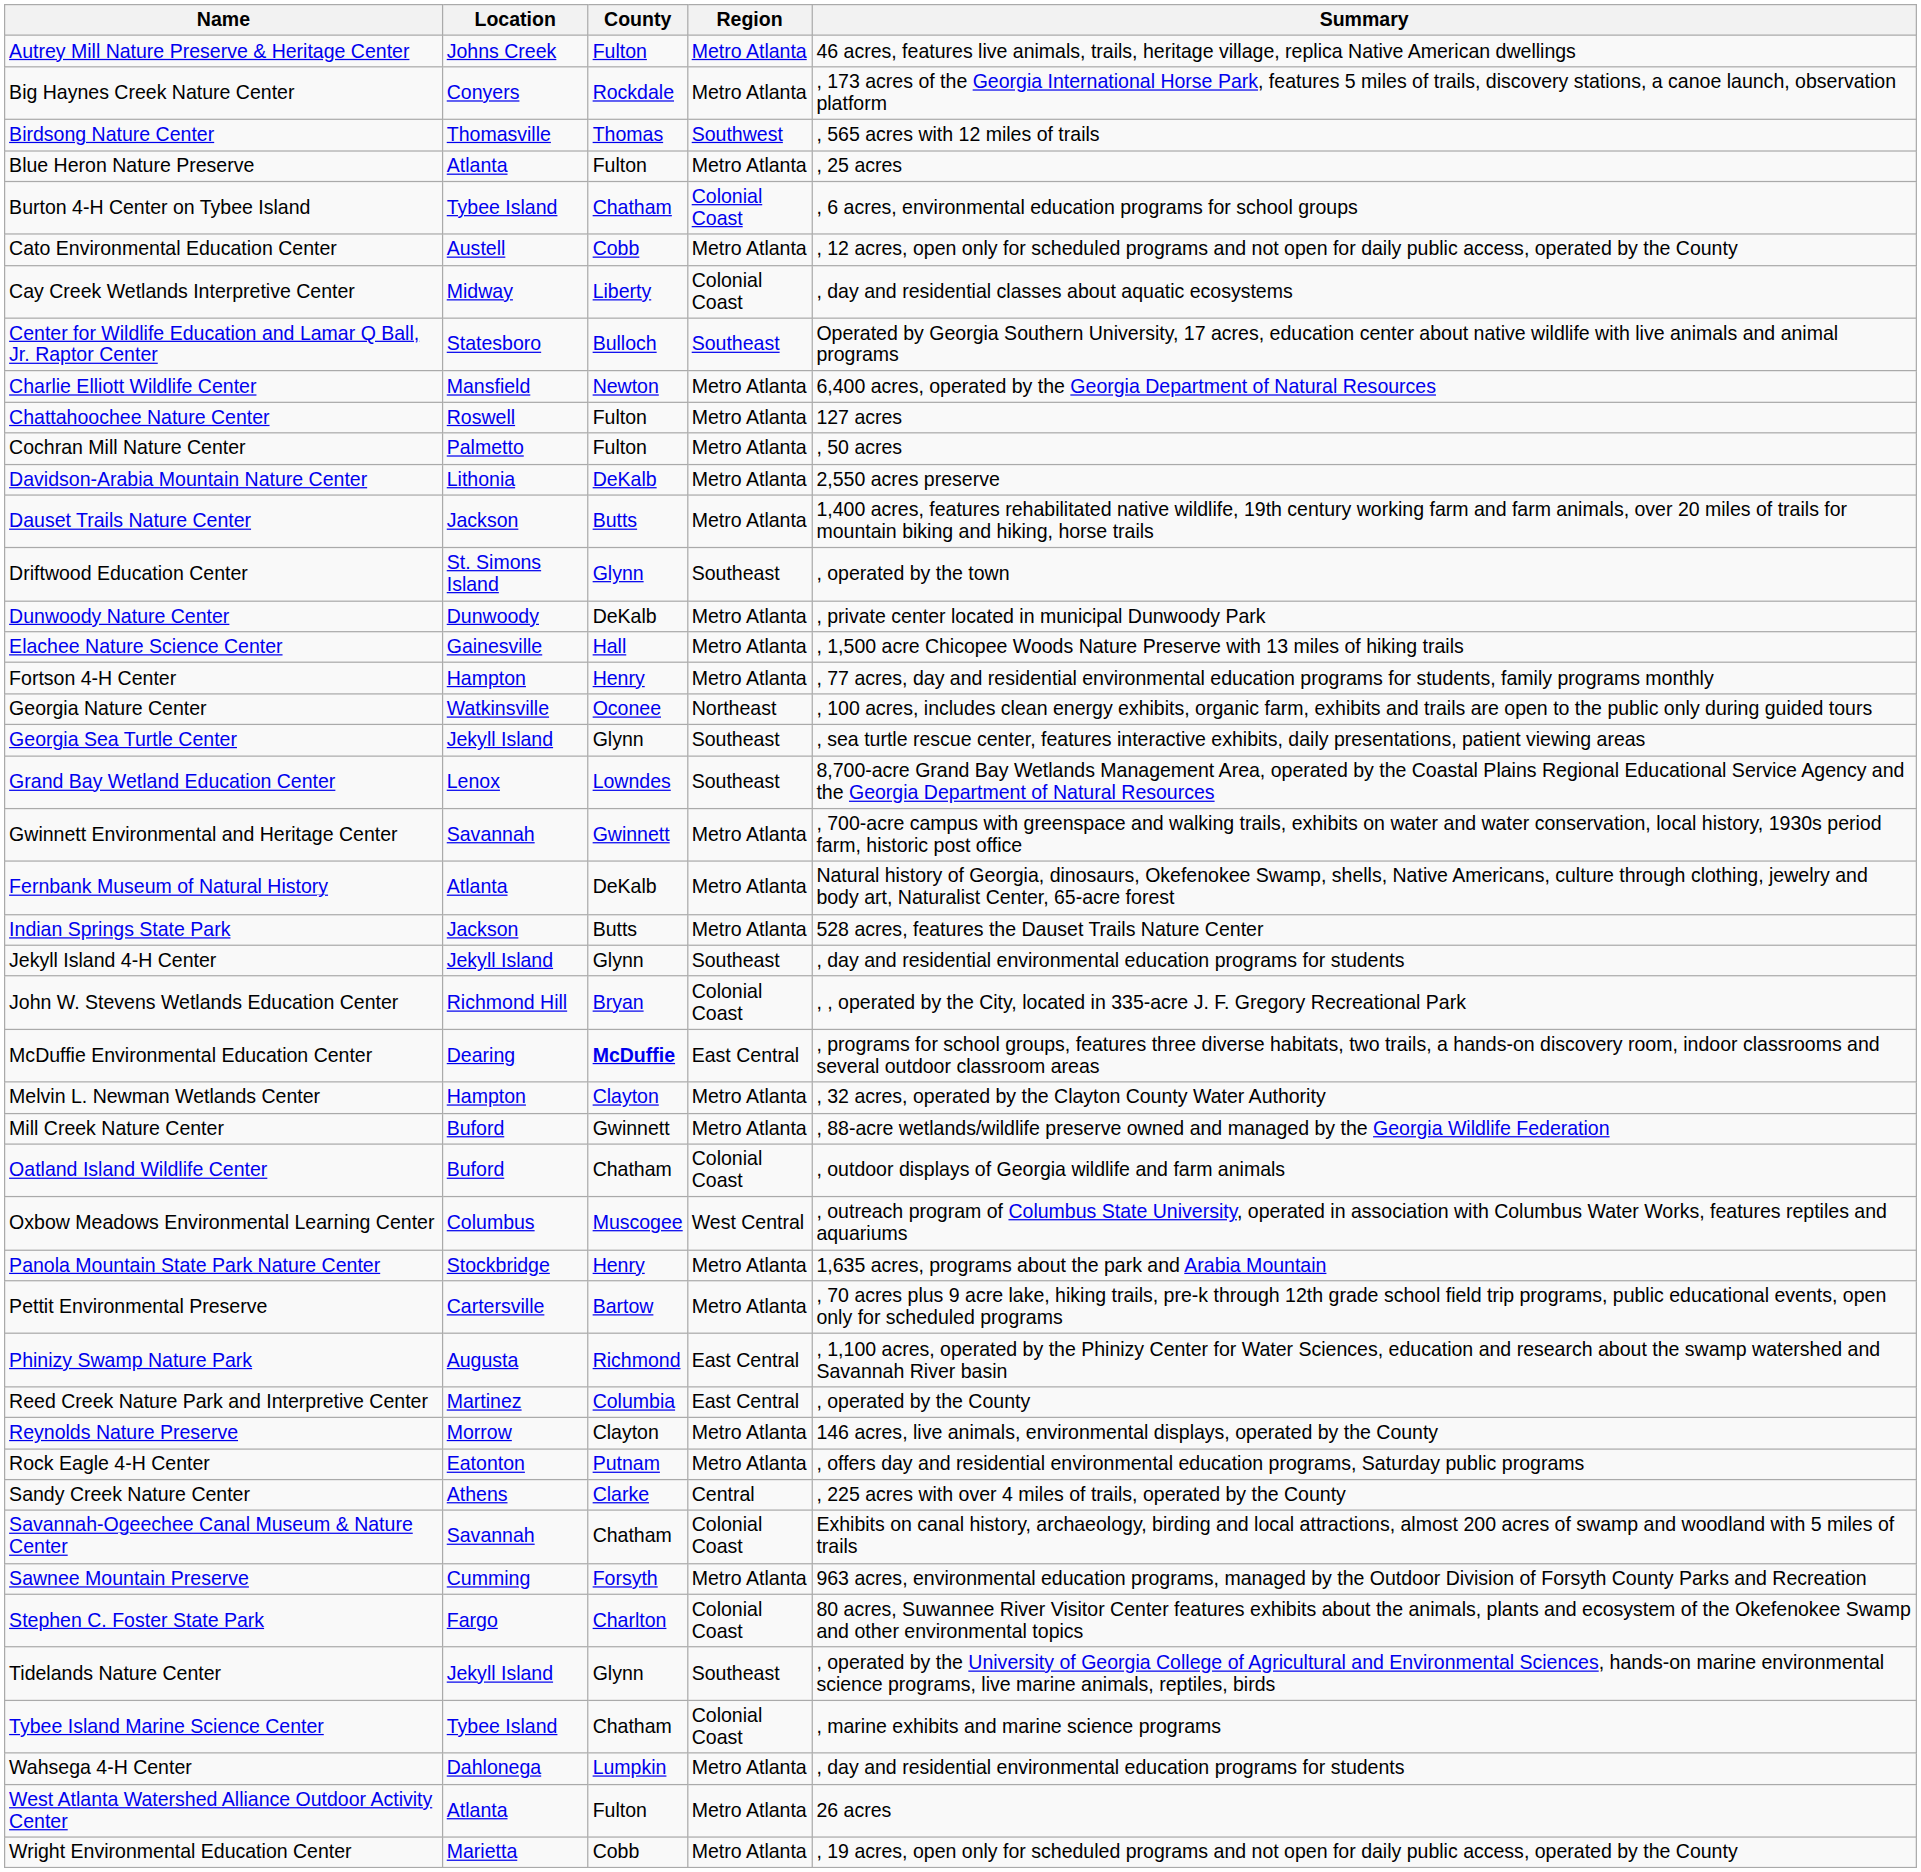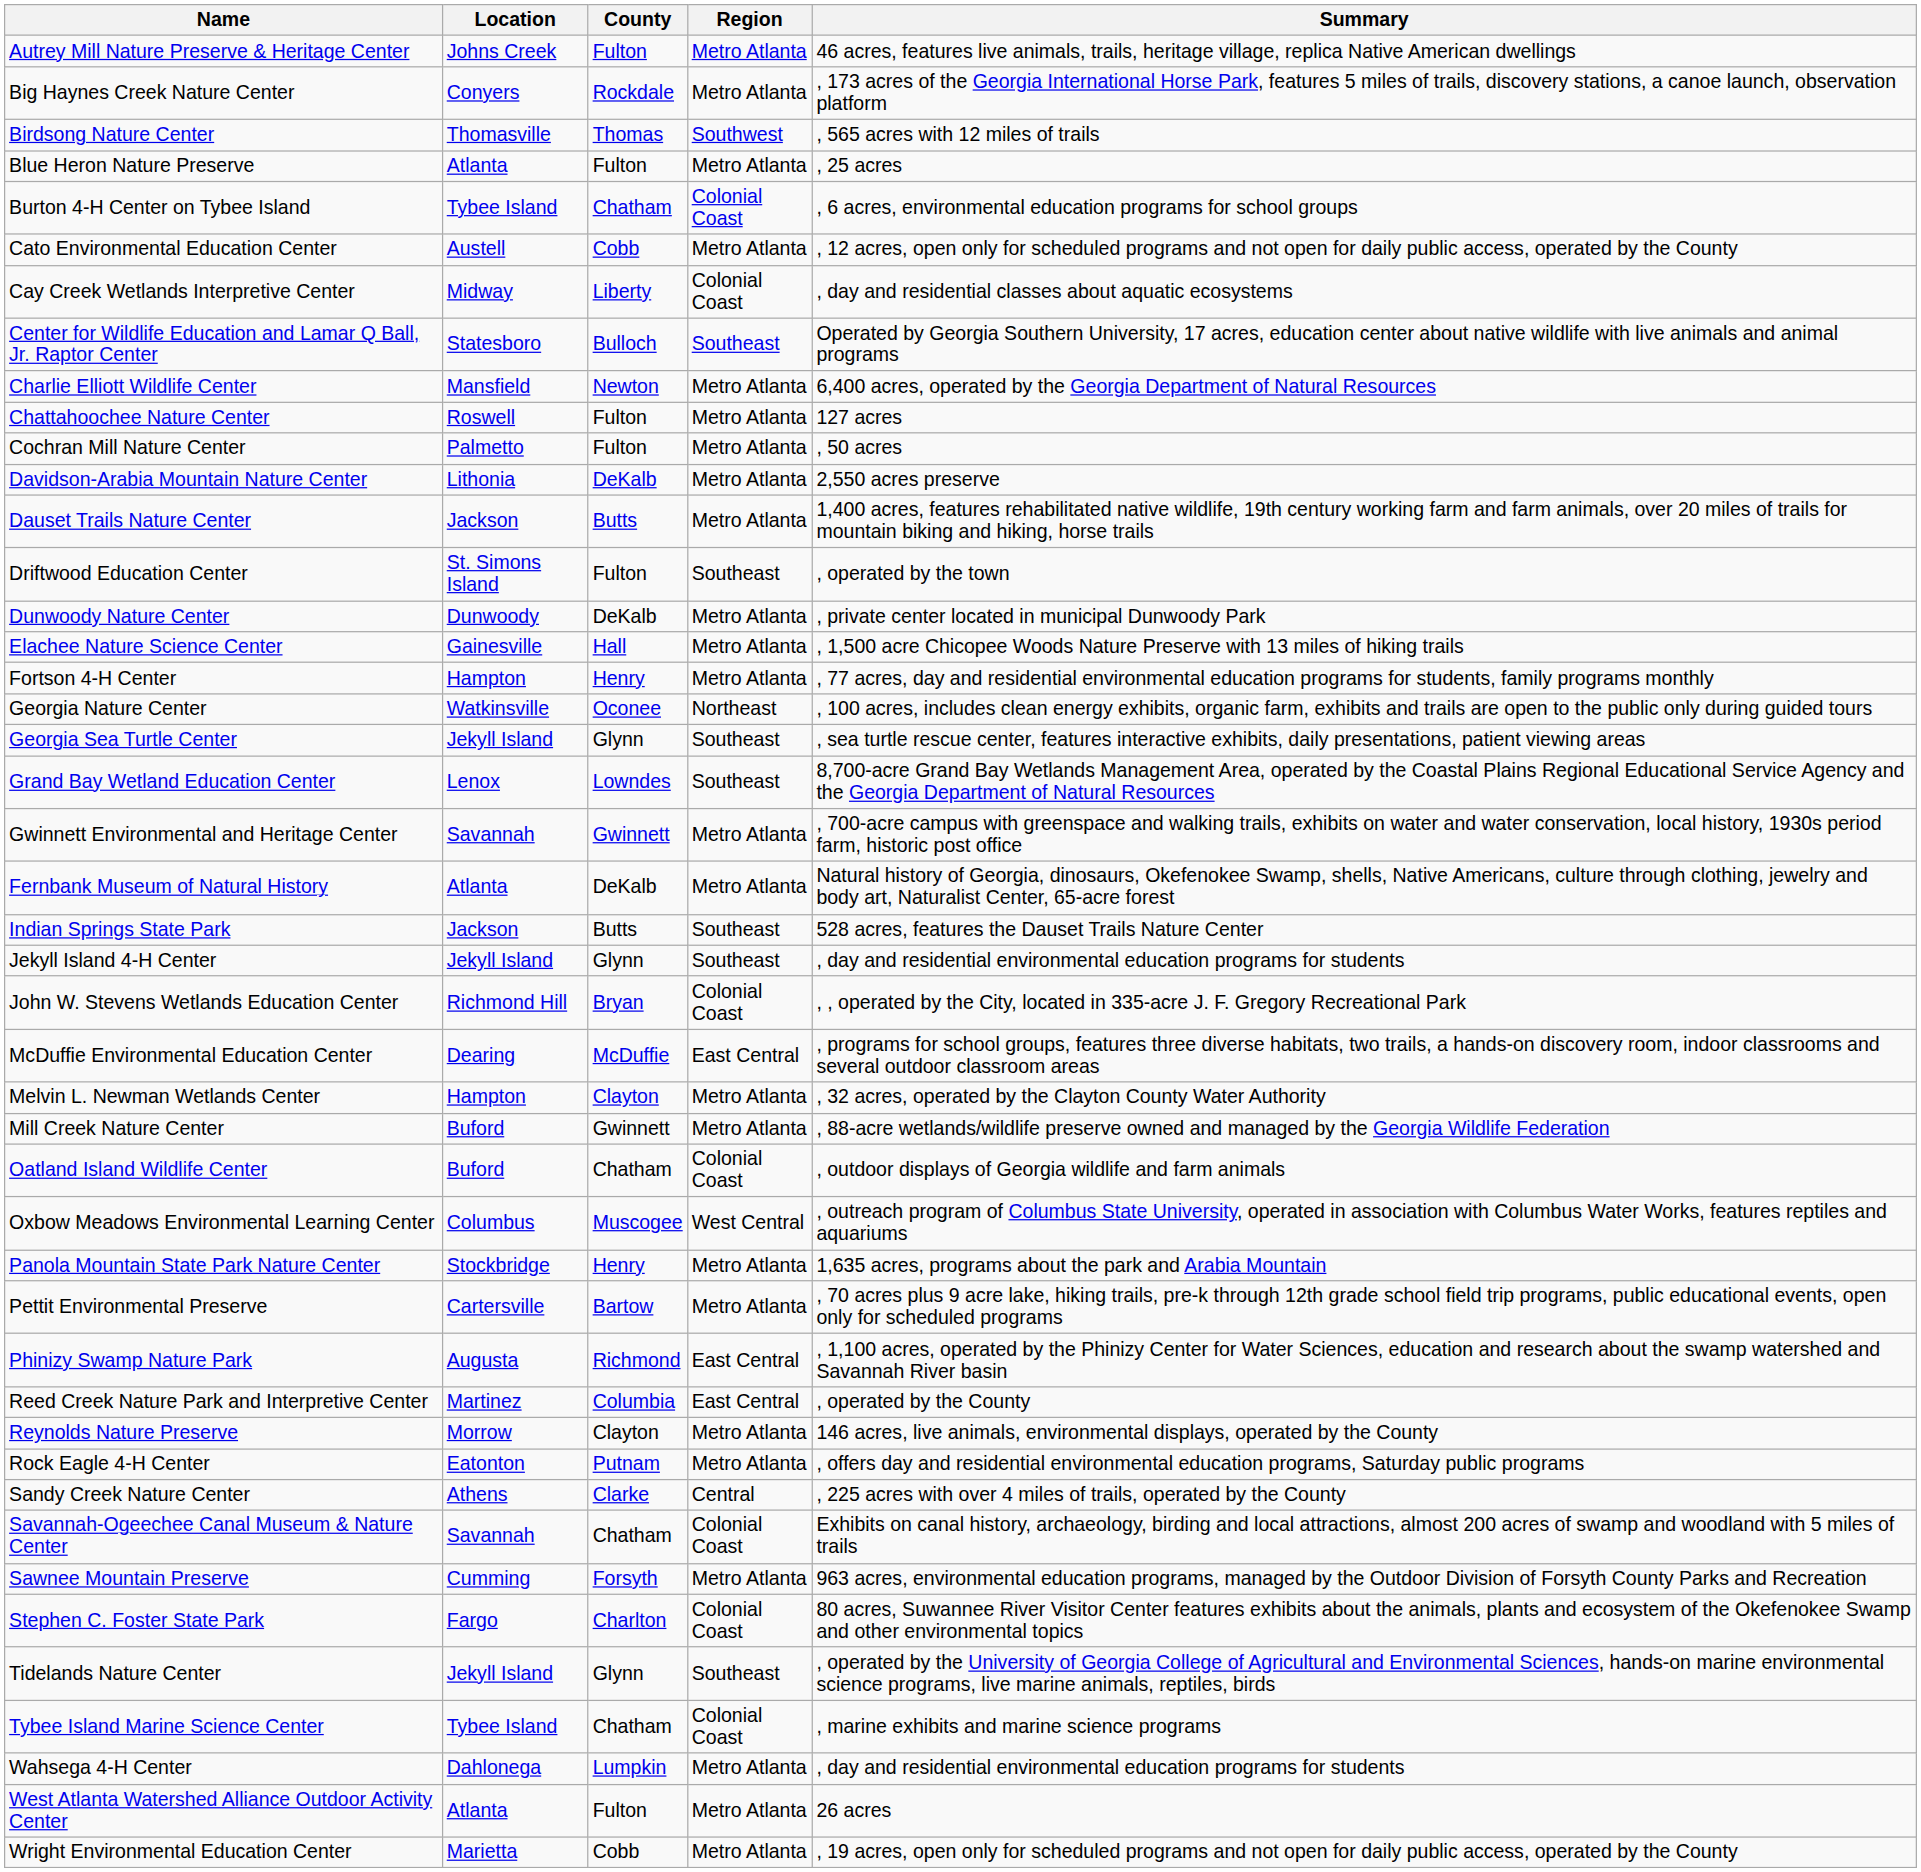Driftwood Education Center | County: Glynn -> Fulton
Indian Springs State Park | Region: Metro Atlanta -> Southeast
McDuffie Environmental Education Center | County: bold -> normal
